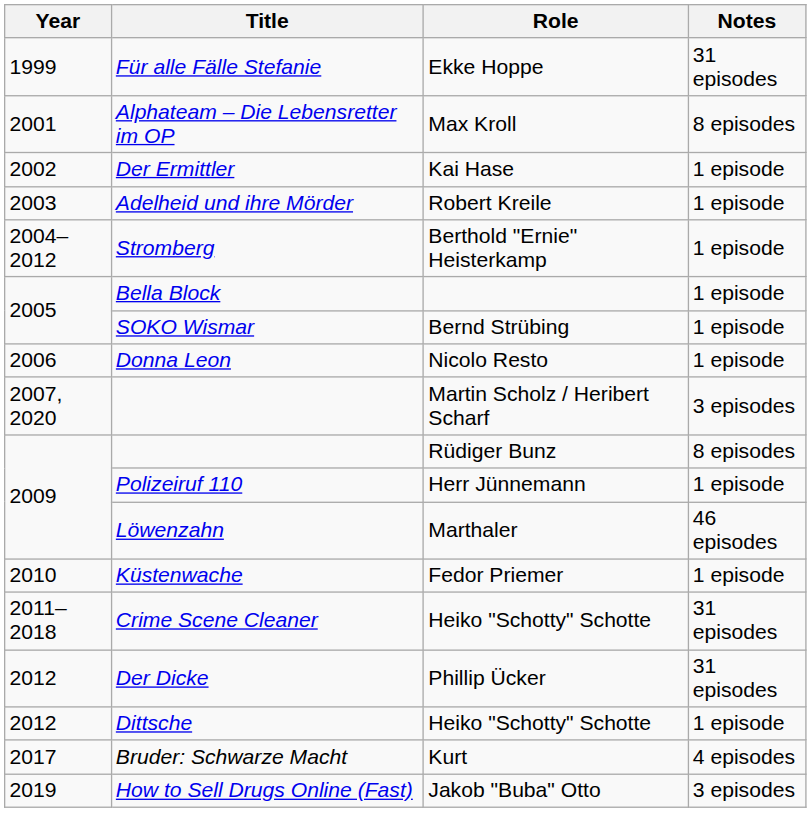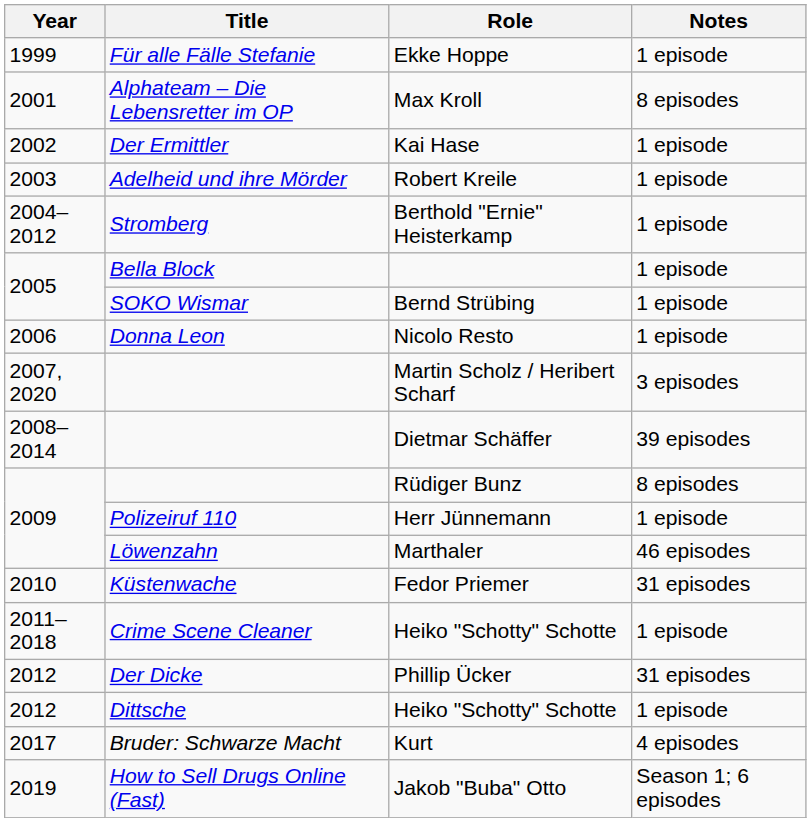Ekke Hoppe | Notes: 31 episodes -> 1 episode
+ row: 2008–2014 | Dietmar Schäffer | 39 episodes
Fedor Priemer | Notes: 1 episode -> 31 episodes
Crime Scene Cleaner / Heiko "Schotty" Schotte | Notes: 31 episodes -> 1 episode
Jakob "Buba" Otto | Notes: 3 episodes -> Season 1; 6 episodes
